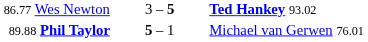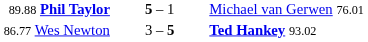rows swapped: 89.88 Phil Taylor <-> 86.77 Wes Newton
